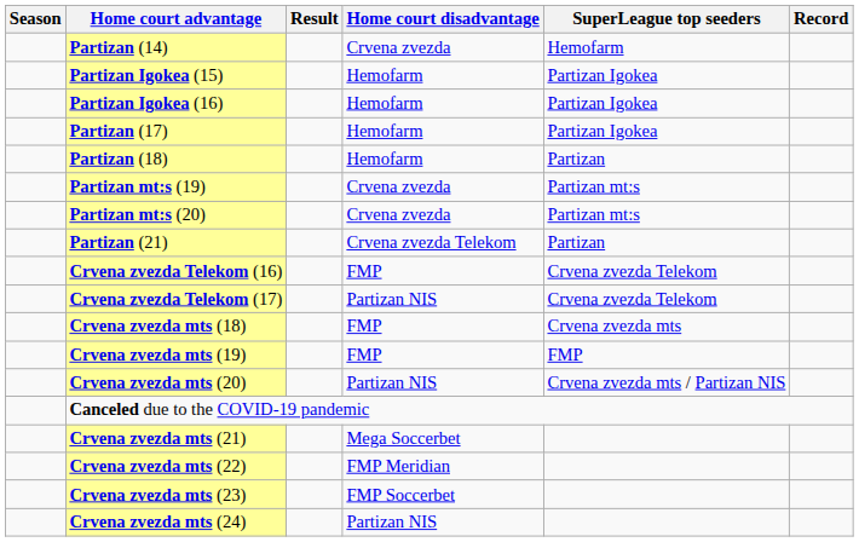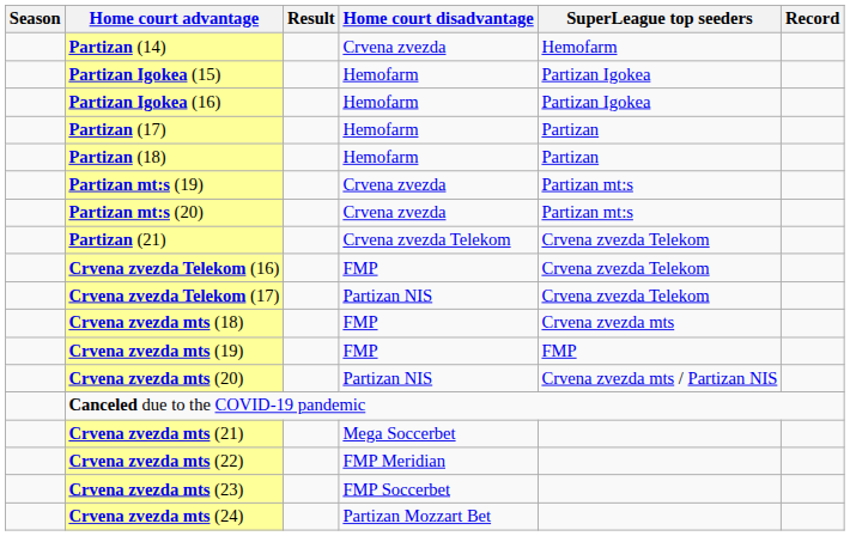Partizan (17) | SuperLeague top seeders: Partizan Igokea -> Partizan
Partizan (21) | SuperLeague top seeders: Partizan -> Crvena zvezda Telekom
Crvena zvezda mts (24) | Home court disadvantage: Partizan NIS -> Partizan Mozzart Bet
